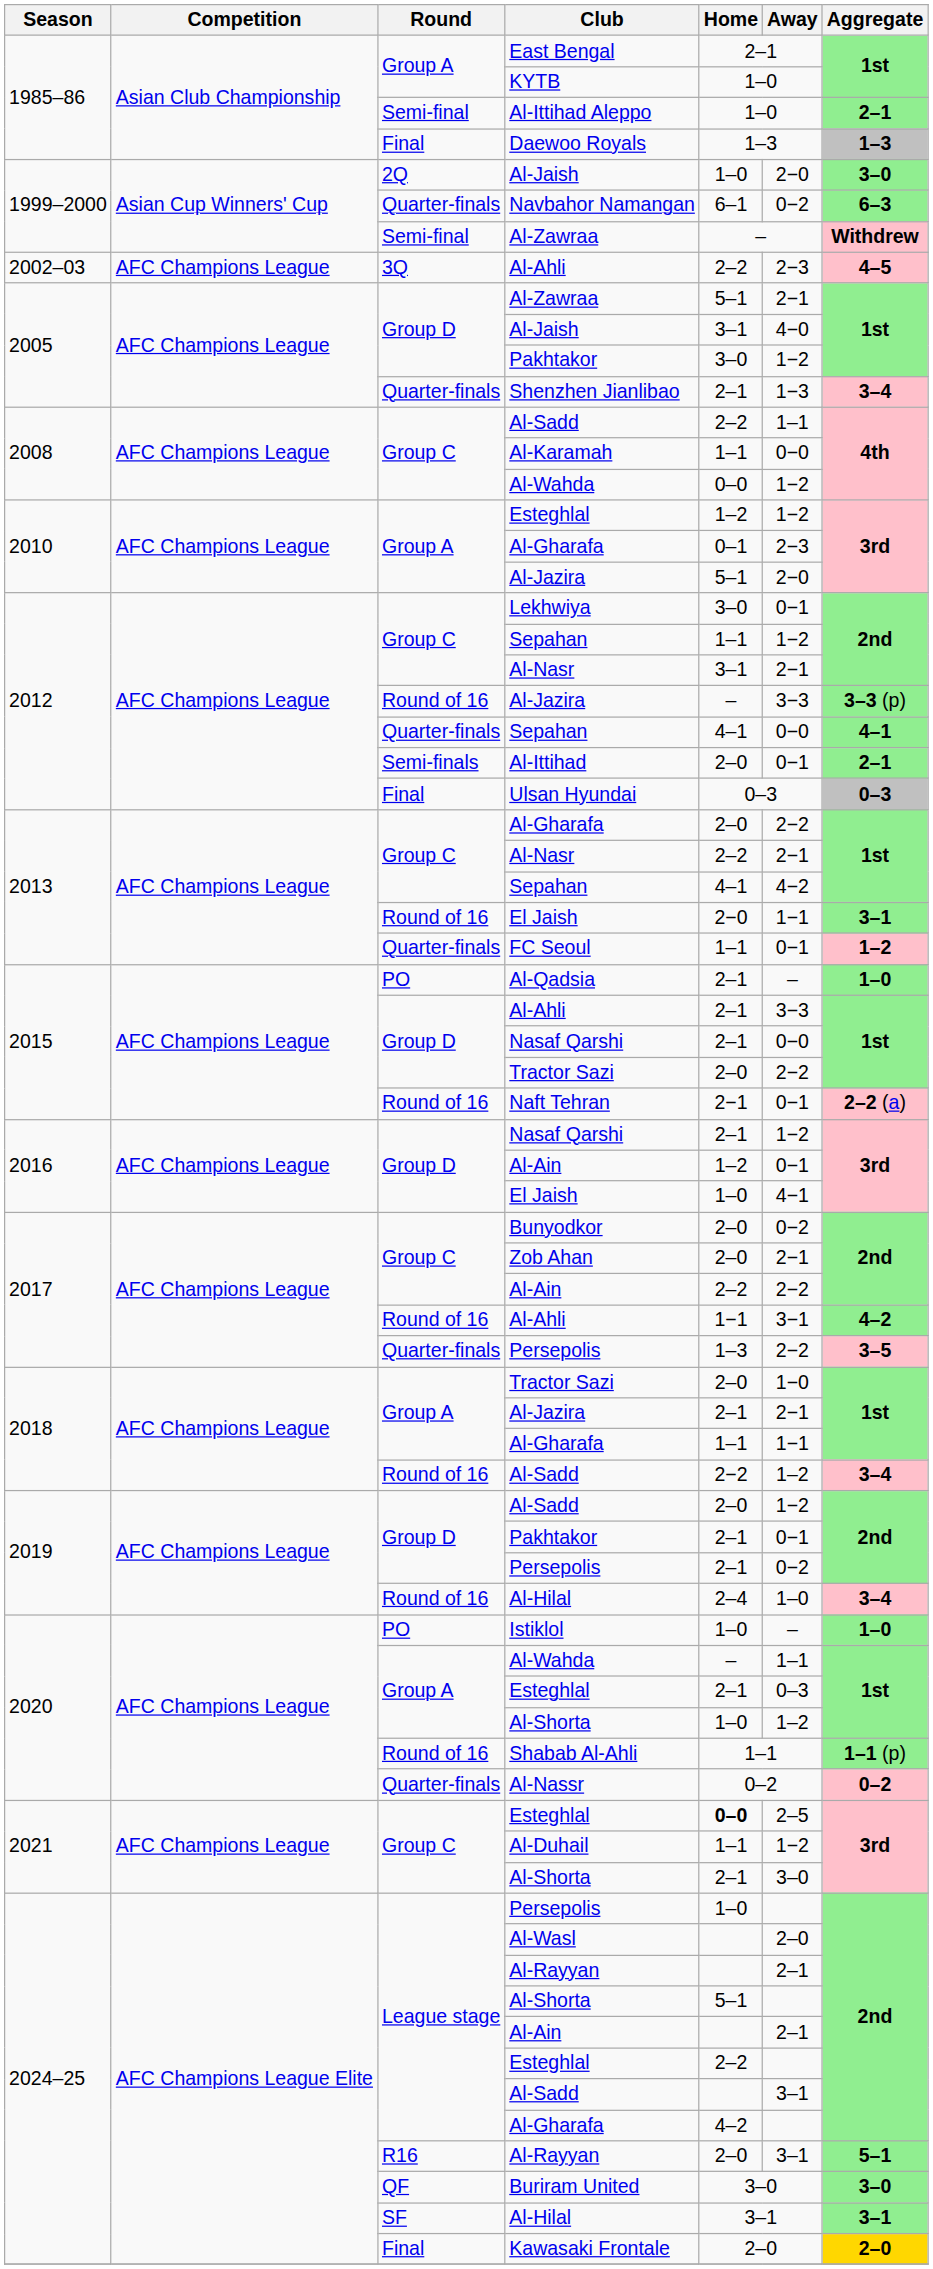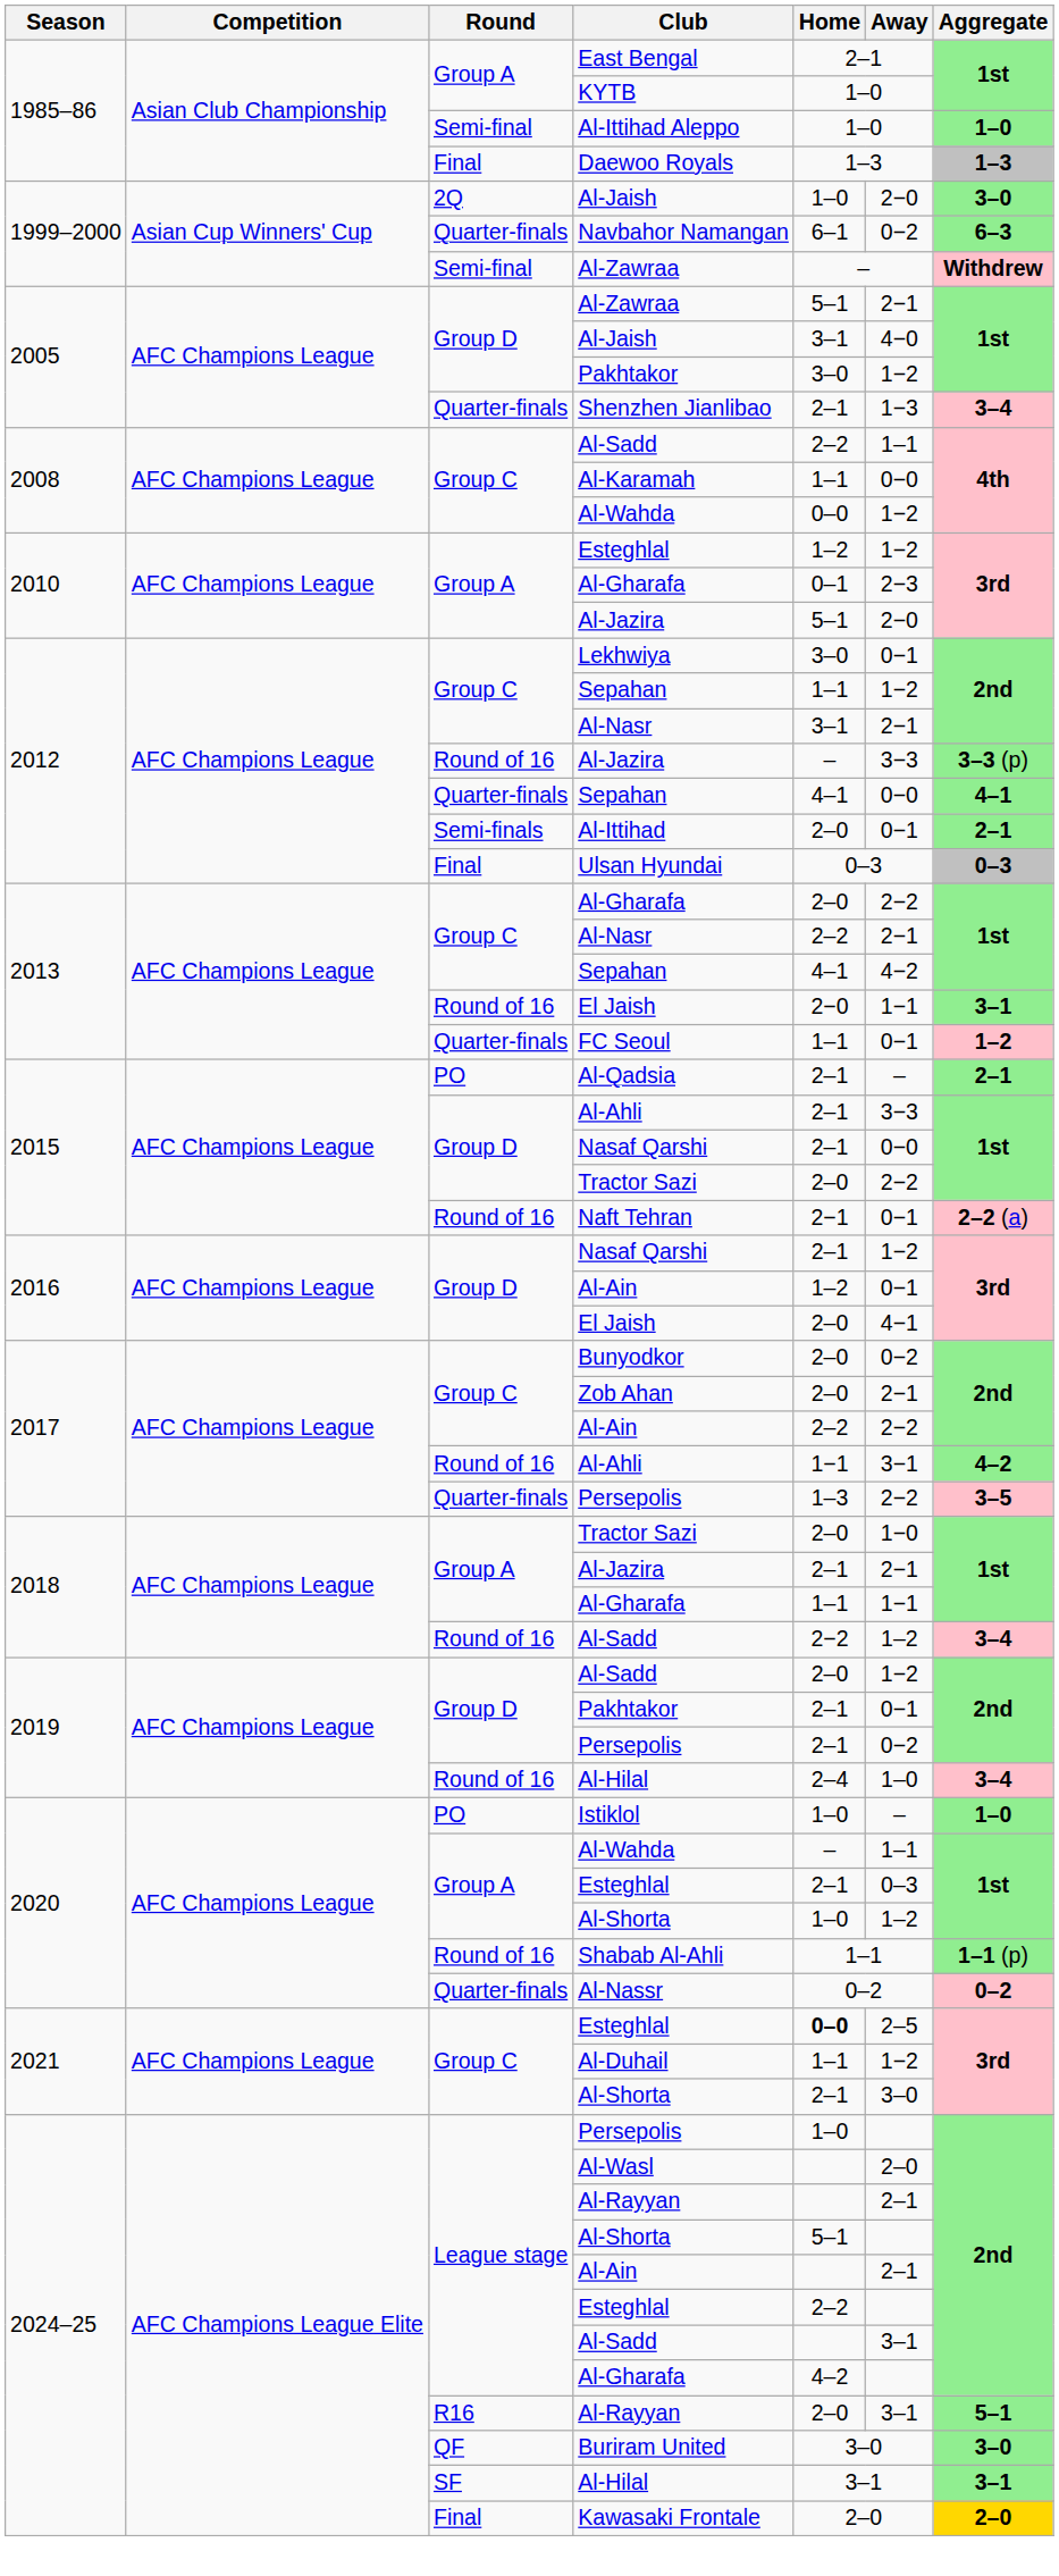Al-Ittihad Aleppo | Aggregate: 2–1 -> 1–0
- row: 2002–03 | AFC Champions League | 3Q | Al-Ahli | 2–2 | 2−3 | 4–5
Al-Qadsia | Aggregate: 1–0 -> 2–1
2016 / El Jaish | Home: 1–0 -> 2–0
